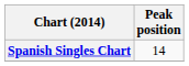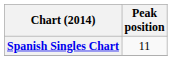Spanish Singles Chart | Peak position: 14 -> 11
